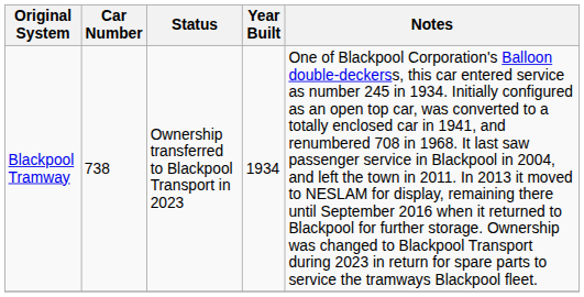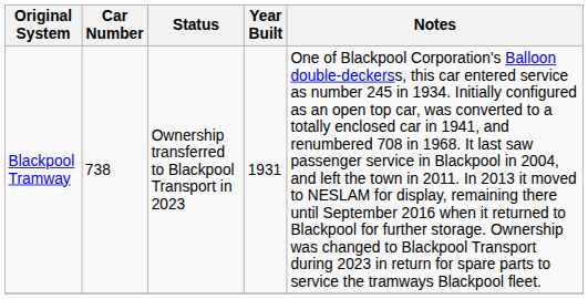Blackpool Tramway | Year Built: 1934 -> 1931
